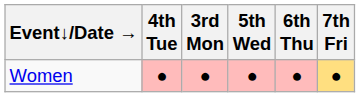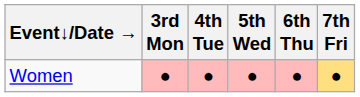columns swapped: 3rd Mon <-> 4th Tue
